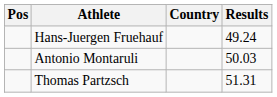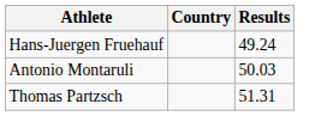- column: Pos
